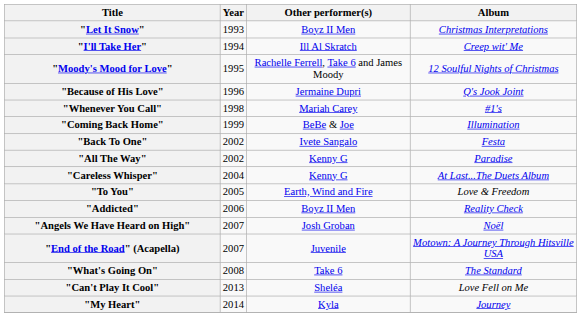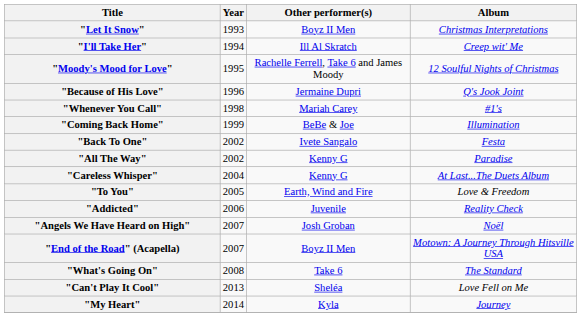"Addicted" | Other performer(s): Boyz II Men -> Juvenile
"End of the Road" (Acapella) | Other performer(s): Juvenile -> Boyz II Men
